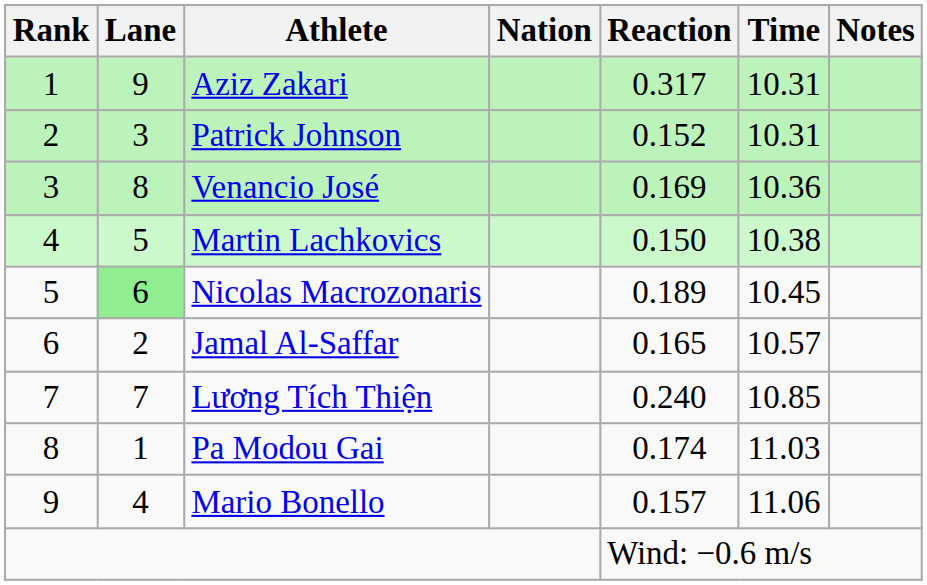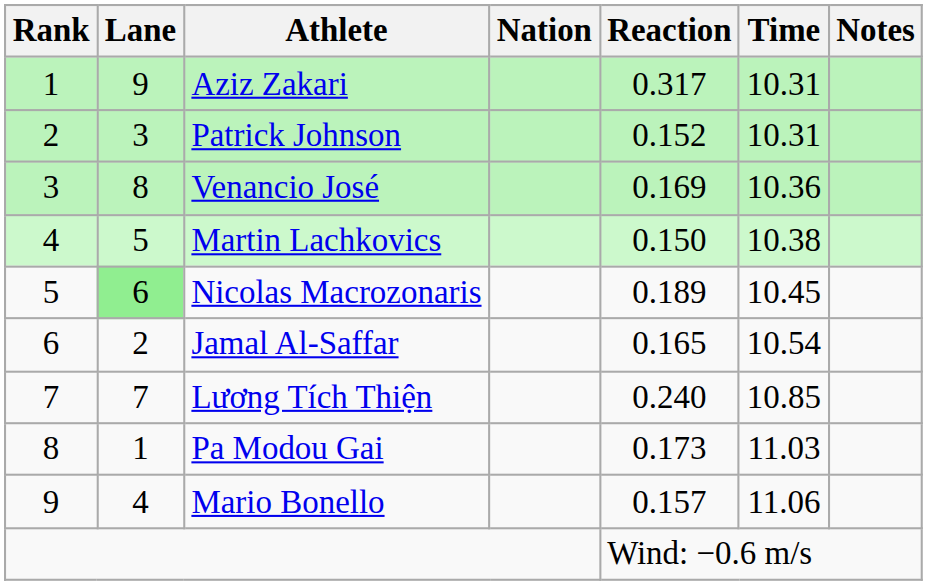Jamal Al-Saffar | Time: 10.57 -> 10.54
Pa Modou Gai | Reaction: 0.174 -> 0.173
